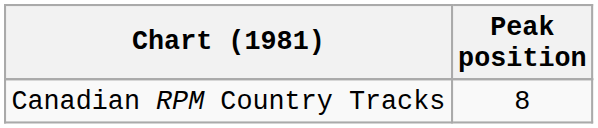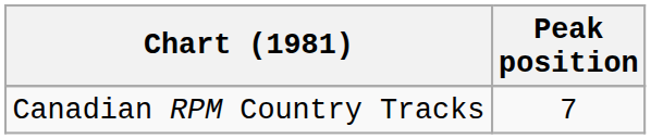Canadian RPM Country Tracks | Peak position: 8 -> 7
